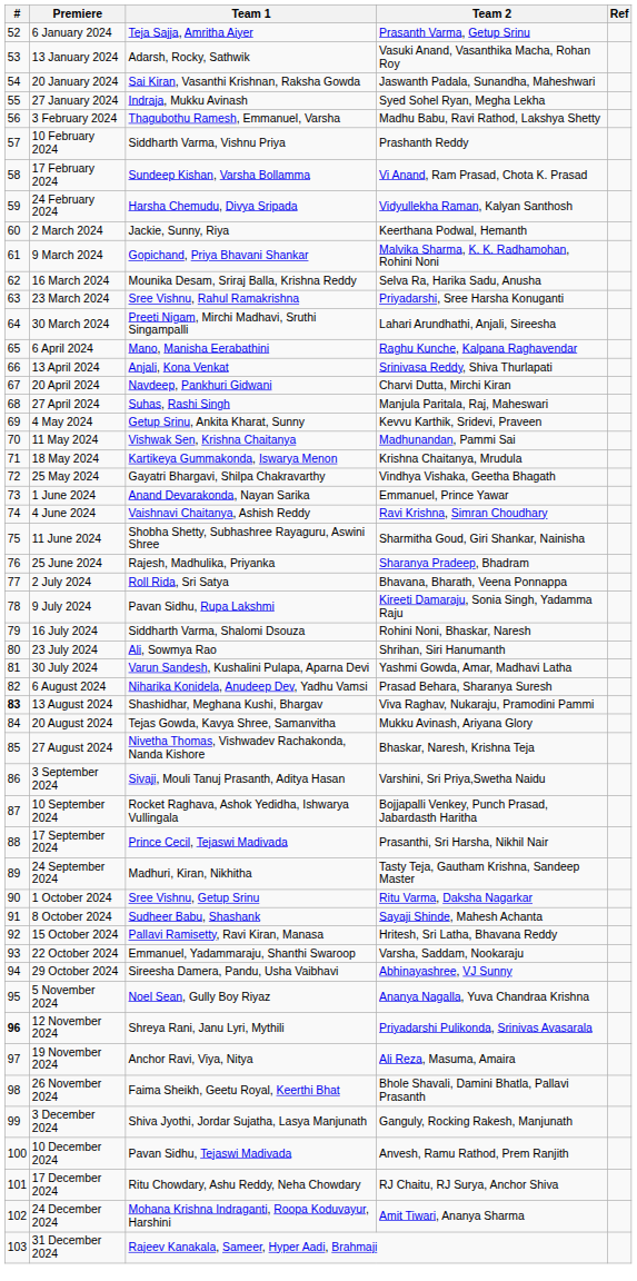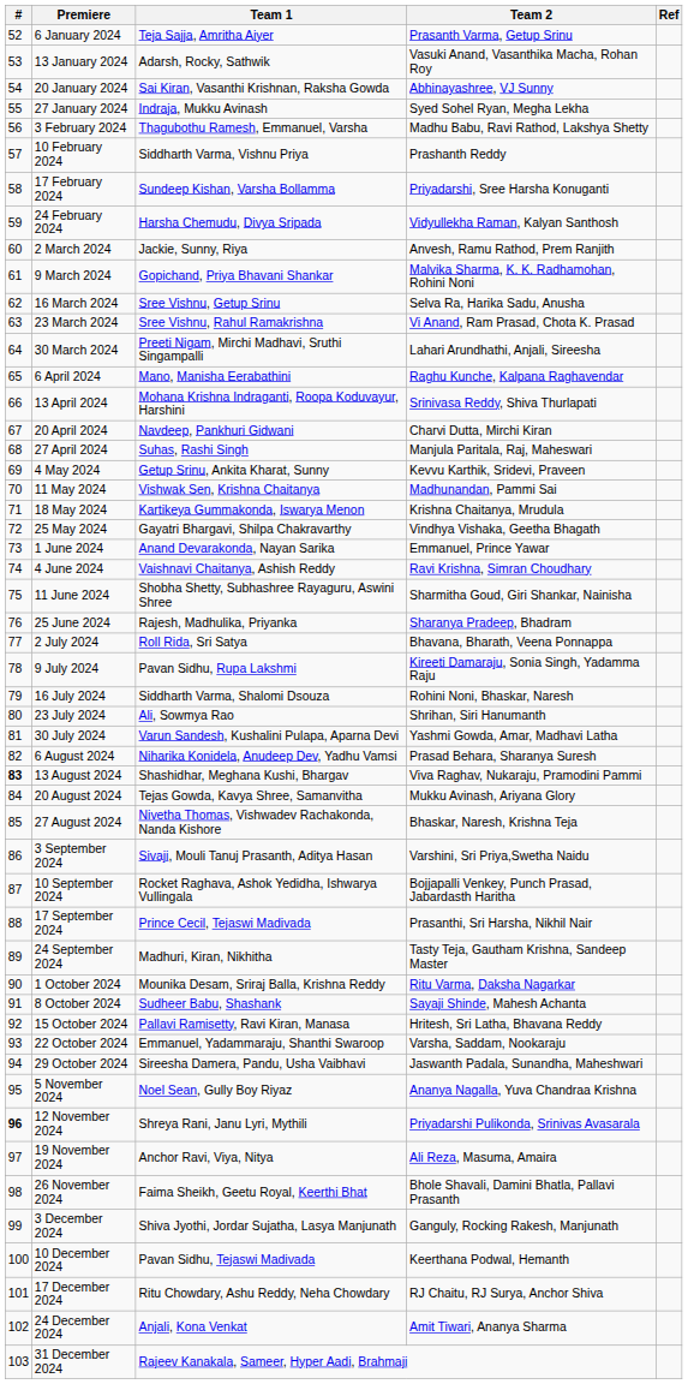20 January 2024 | Team 2: Jaswanth Padala, Sunandha, Maheshwari -> Abhinayashree, VJ Sunny
17 February 2024 | Team 2: Vi Anand, Ram Prasad, Chota K. Prasad -> Priyadarshi, Sree Harsha Konuganti
2 March 2024 | Team 2: Keerthana Podwal, Hemanth -> Anvesh, Ramu Rathod, Prem Ranjith
16 March 2024 | Team 1: Mounika Desam, Sriraj Balla, Krishna Reddy -> Sree Vishnu, Getup Srinu
23 March 2024 | Team 2: Priyadarshi, Sree Harsha Konuganti -> Vi Anand, Ram Prasad, Chota K. Prasad
13 April 2024 | Team 1: Anjali, Kona Venkat -> Mohana Krishna Indraganti, Roopa Koduvayur, Harshini
1 October 2024 | Team 1: Sree Vishnu, Getup Srinu -> Mounika Desam, Sriraj Balla, Krishna Reddy
29 October 2024 | Team 2: Abhinayashree, VJ Sunny -> Jaswanth Padala, Sunandha, Maheshwari
10 December 2024 | Team 2: Anvesh, Ramu Rathod, Prem Ranjith -> Keerthana Podwal, Hemanth
24 December 2024 | Team 1: Mohana Krishna Indraganti, Roopa Koduvayur, Harshini -> Anjali, Kona Venkat
